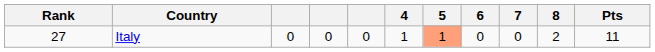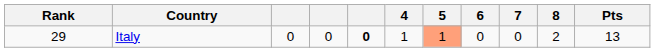Italy | Rank: 27 -> 29
Italy | column 5: normal -> bold
Italy | Pts: 11 -> 13
